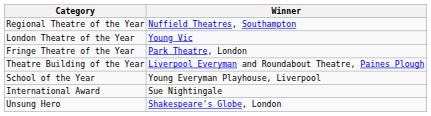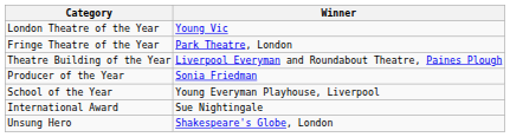- row: Regional Theatre of the Year | Nuffield Theatres, Southampton
+ row: Producer of the Year | Sonia Friedman
